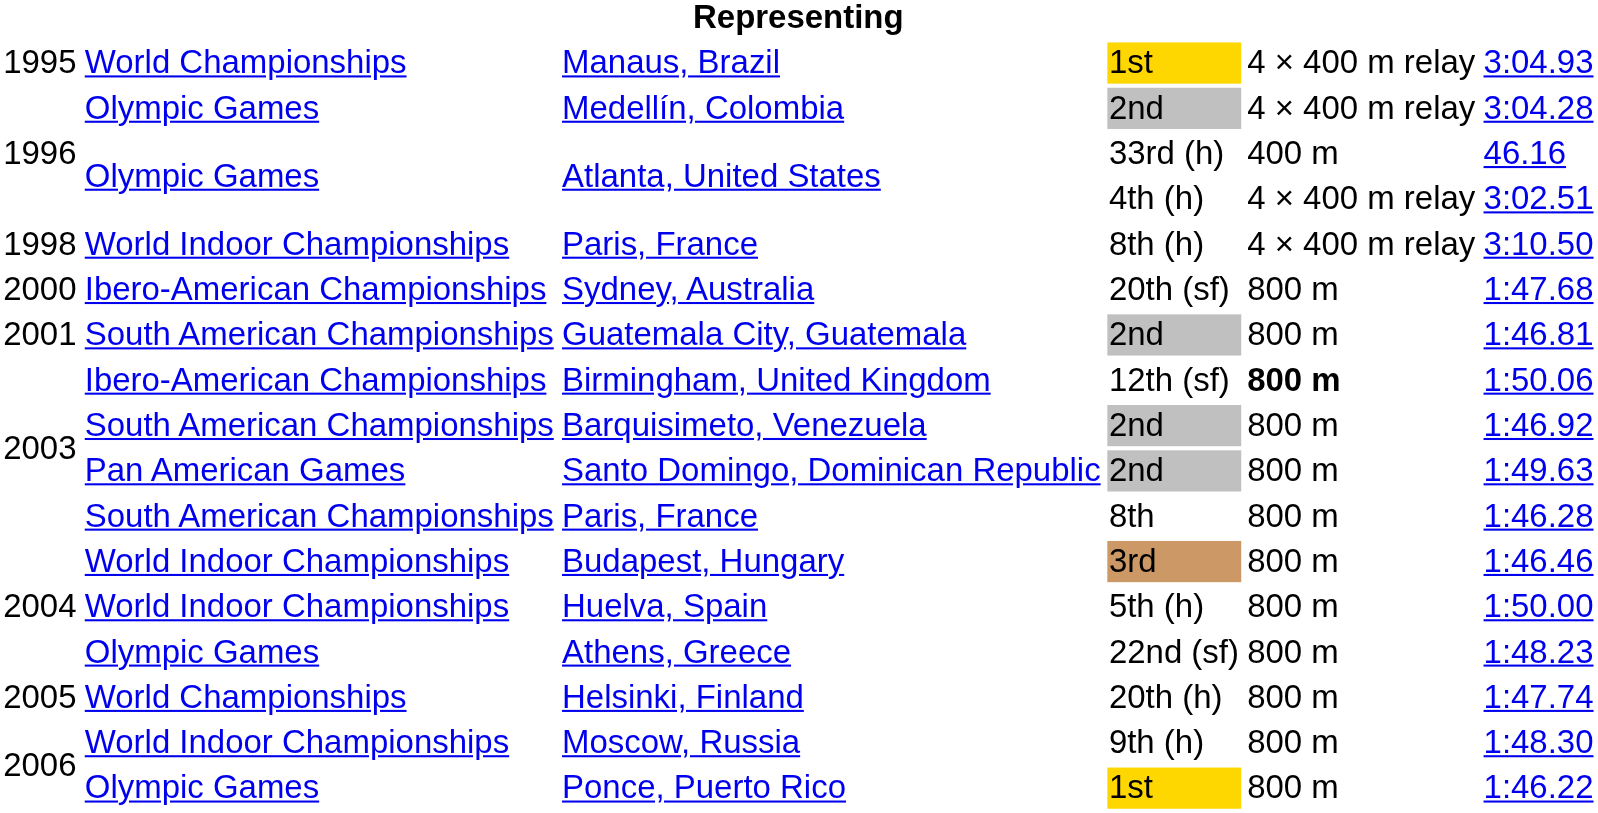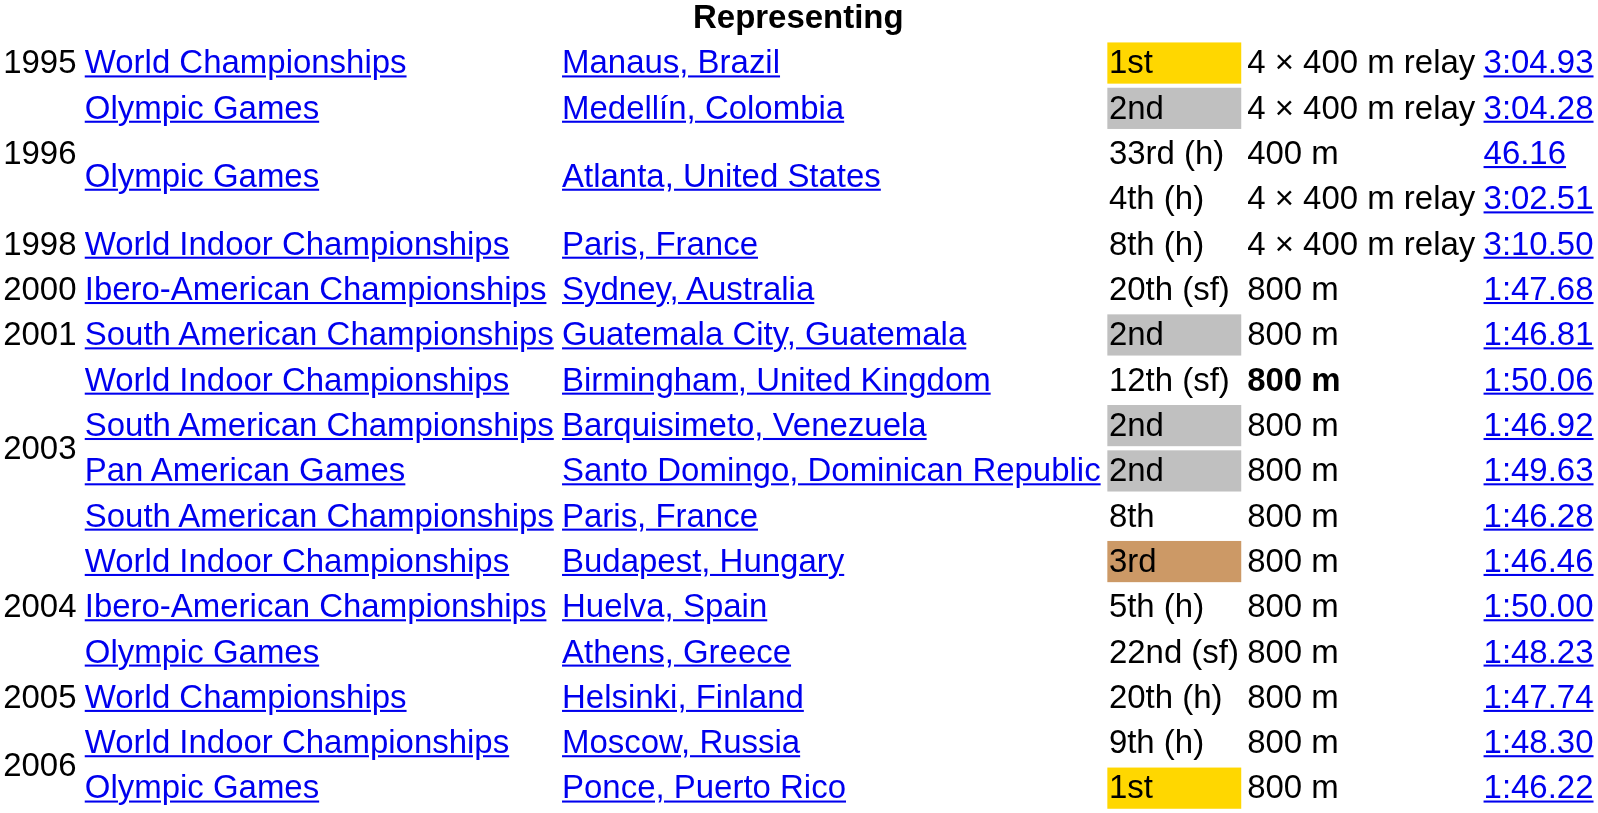Birmingham, United Kingdom | column 2: Ibero-American Championships -> World Indoor Championships
Huelva, Spain | column 2: World Indoor Championships -> Ibero-American Championships
